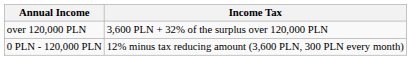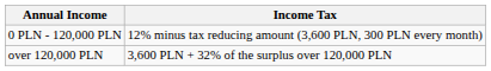rows swapped: 0 PLN - 120,000 PLN <-> over 120,000 PLN
